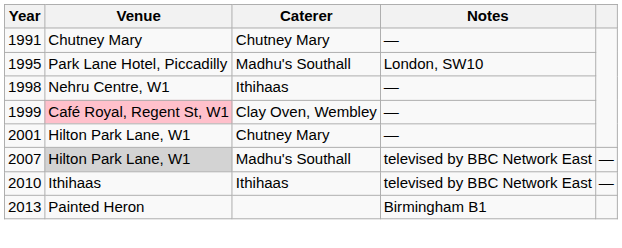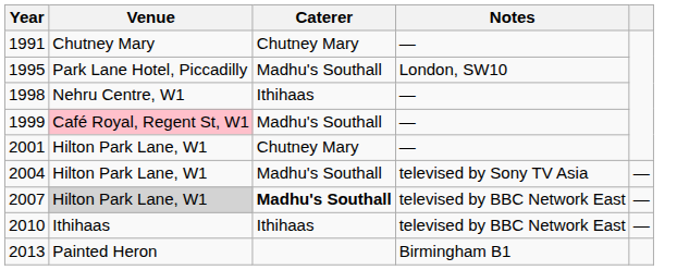1999 | Caterer: Clay Oven, Wembley -> Madhu's Southall
+ row: 2004 | Hilton Park Lane, W1 | Madhu's Southall | televised by Sony TV Asia | —
2007 | Caterer: normal -> bold
